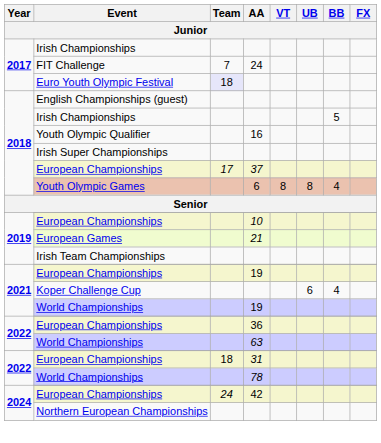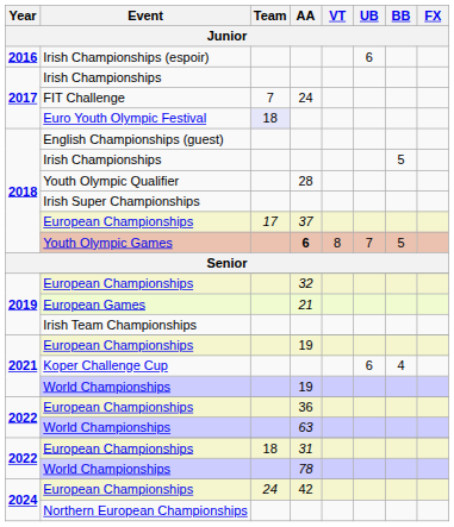+ row: 2016 | Irish Championships (espoir) | 6
Youth Olympic Qualifier | AA: 16 -> 28
Youth Olympic Games | AA: normal -> bold
Youth Olympic Games | UB: 8 -> 7
Youth Olympic Games | BB: 4 -> 5
2019 / European Championships | AA: 10 -> 32
